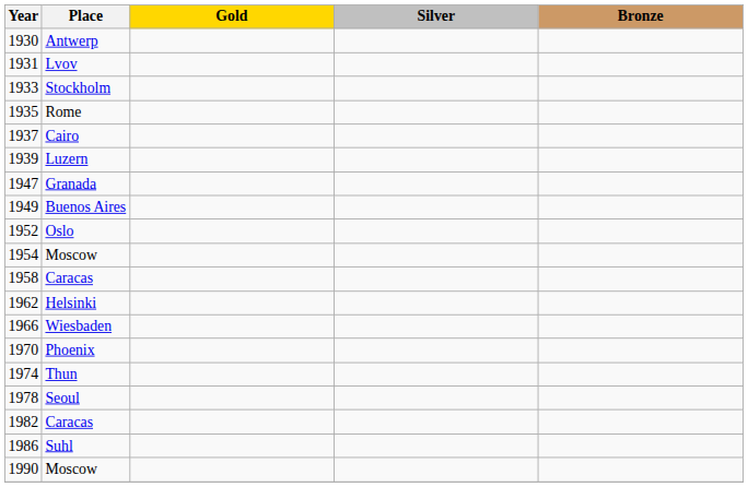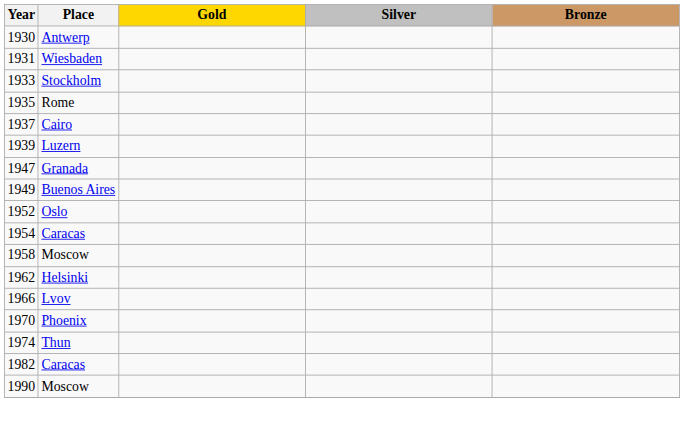1931 | Place: Lvov -> Wiesbaden
1954 | Place: Moscow -> Caracas
1958 | Place: Caracas -> Moscow
1966 | Place: Wiesbaden -> Lvov
- row: 1978 | Seoul
- row: 1986 | Suhl
